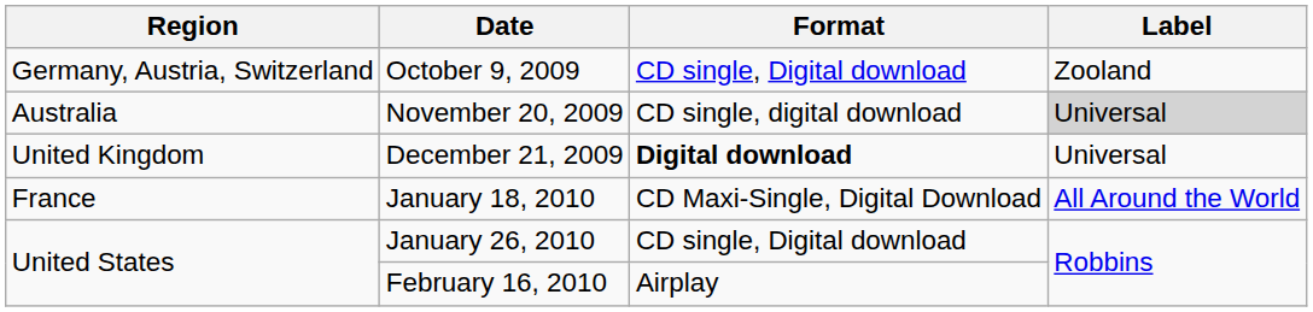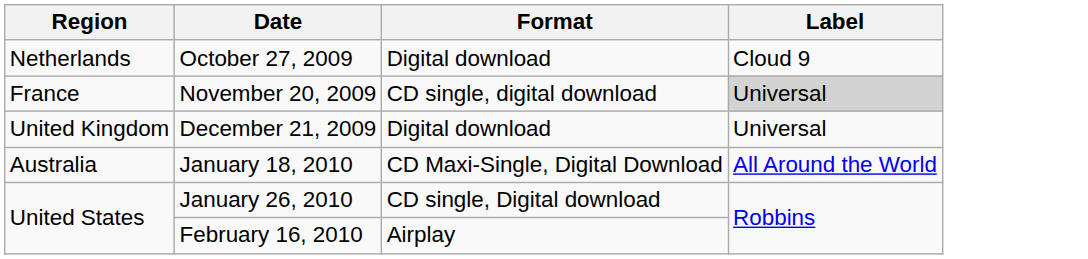- row: Germany, Austria, Switzerland | October 9, 2009 | CD single, Digital download | Zooland
+ row: Netherlands | October 27, 2009 | Digital download | Cloud 9
November 20, 2009 | Region: Australia -> France
December 21, 2009 | Format: bold -> normal
January 18, 2010 | Region: France -> Australia
